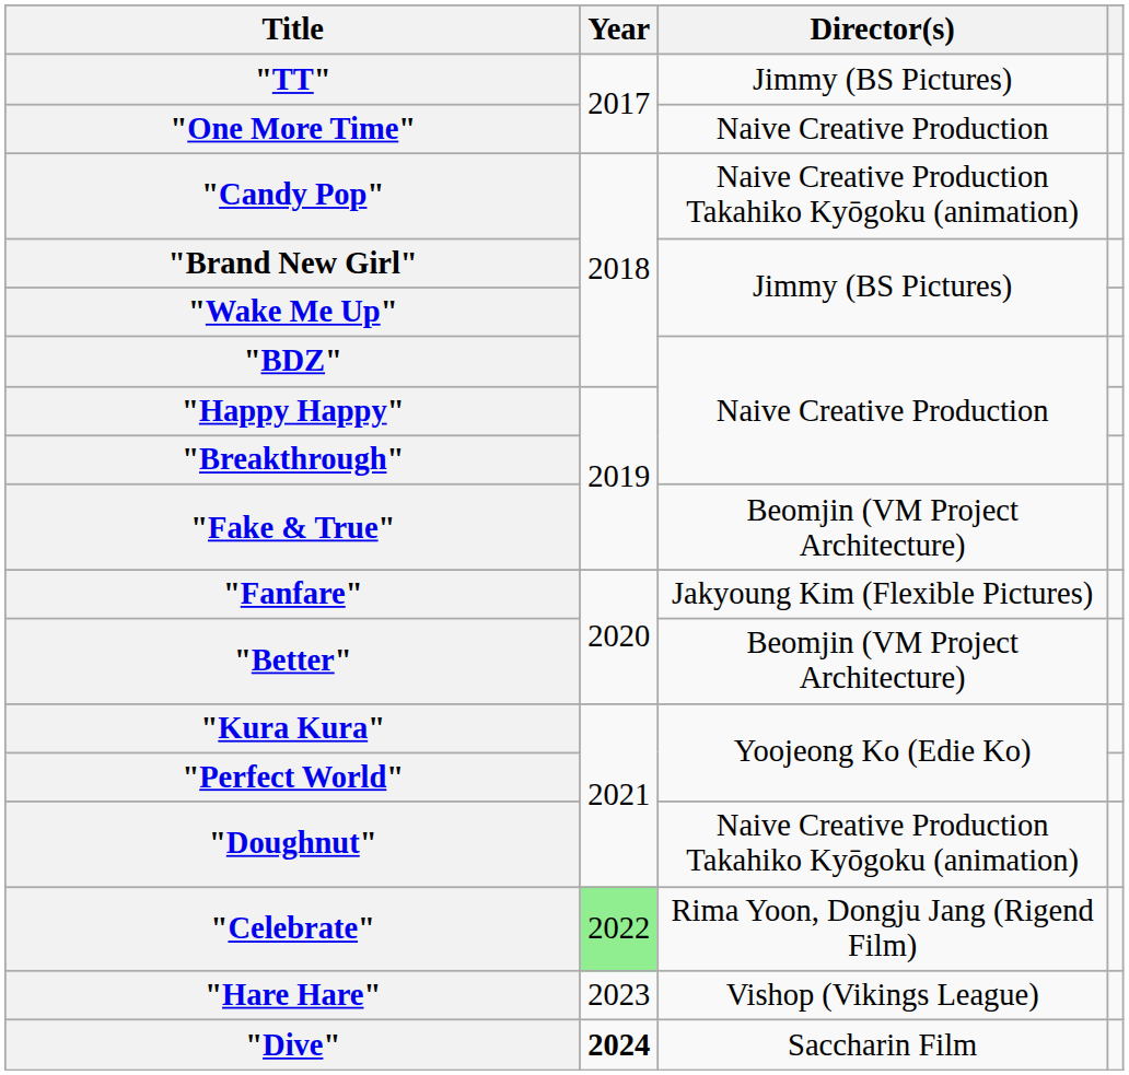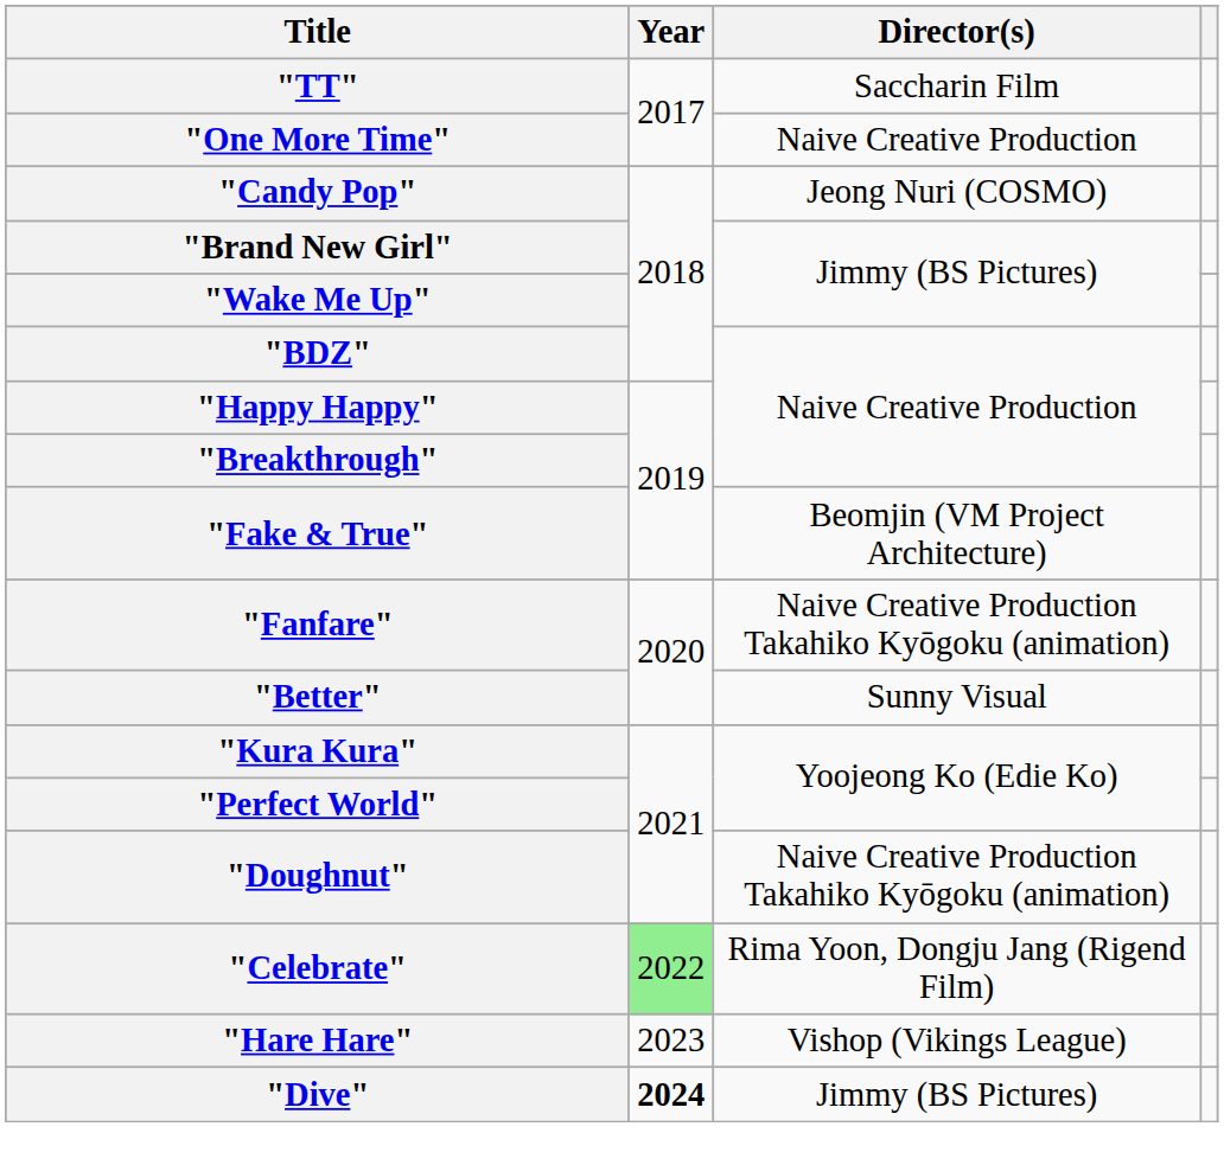"TT" | Director(s): Jimmy (BS Pictures) -> Saccharin Film
"Candy Pop" | Director(s): Naive Creative Production Takahiko Kyōgoku (animation) -> Jeong Nuri (COSMO)
"Fanfare" | Director(s): Jakyoung Kim (Flexible Pictures) -> Naive Creative Production Takahiko Kyōgoku (animation)
"Better" | Director(s): Beomjin (VM Project Architecture) -> Sunny Visual
"Dive" | Director(s): Saccharin Film -> Jimmy (BS Pictures)
